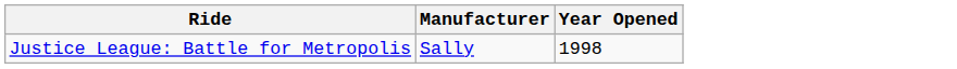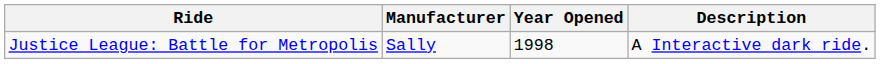+ column: Description | A Interactive dark ride.
